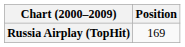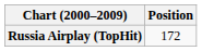Russia Airplay (TopHit) | Position: 169 -> 172
